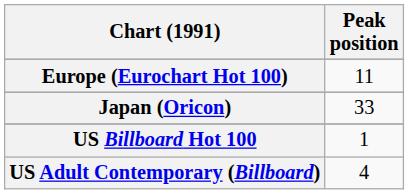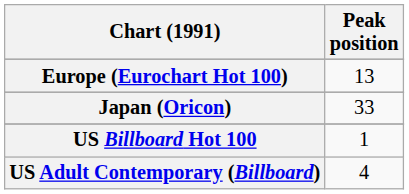Europe (Eurochart Hot 100) | Peak position: 11 -> 13
